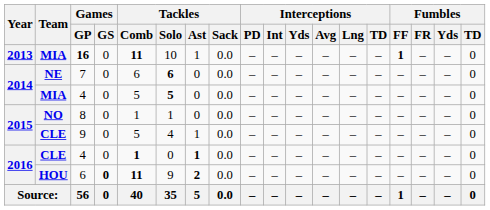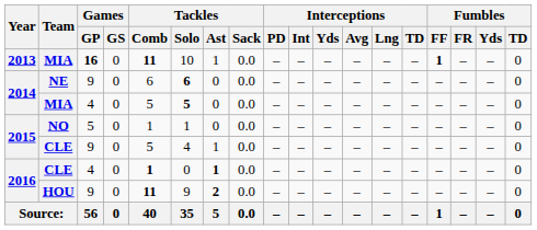NE | Games / GP: 7 -> 9
NO | Games / GP: 8 -> 5
HOU | Games / GP: 6 -> 9
HOU | Games / GS: bold -> normal
